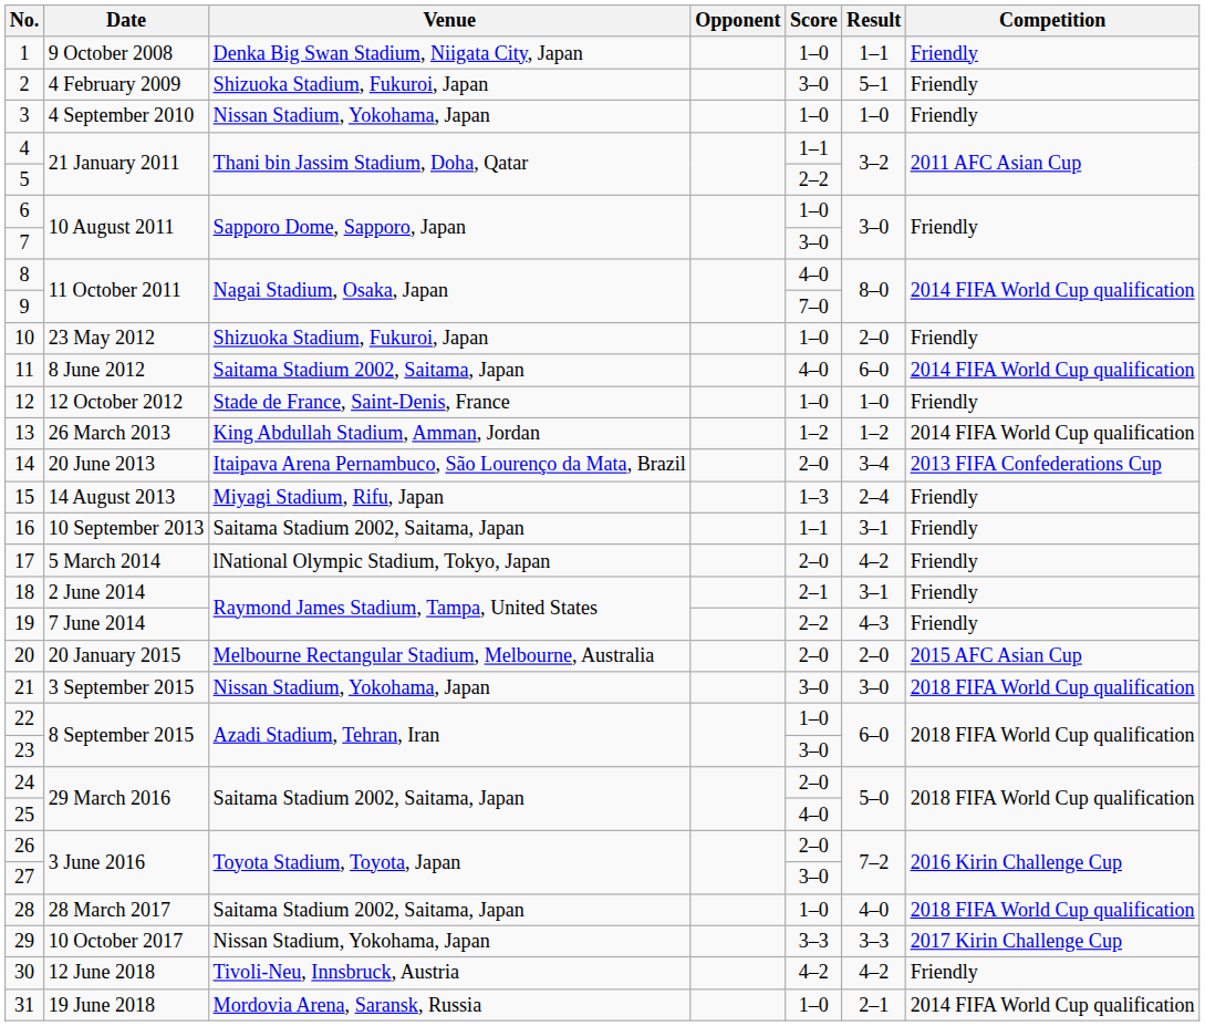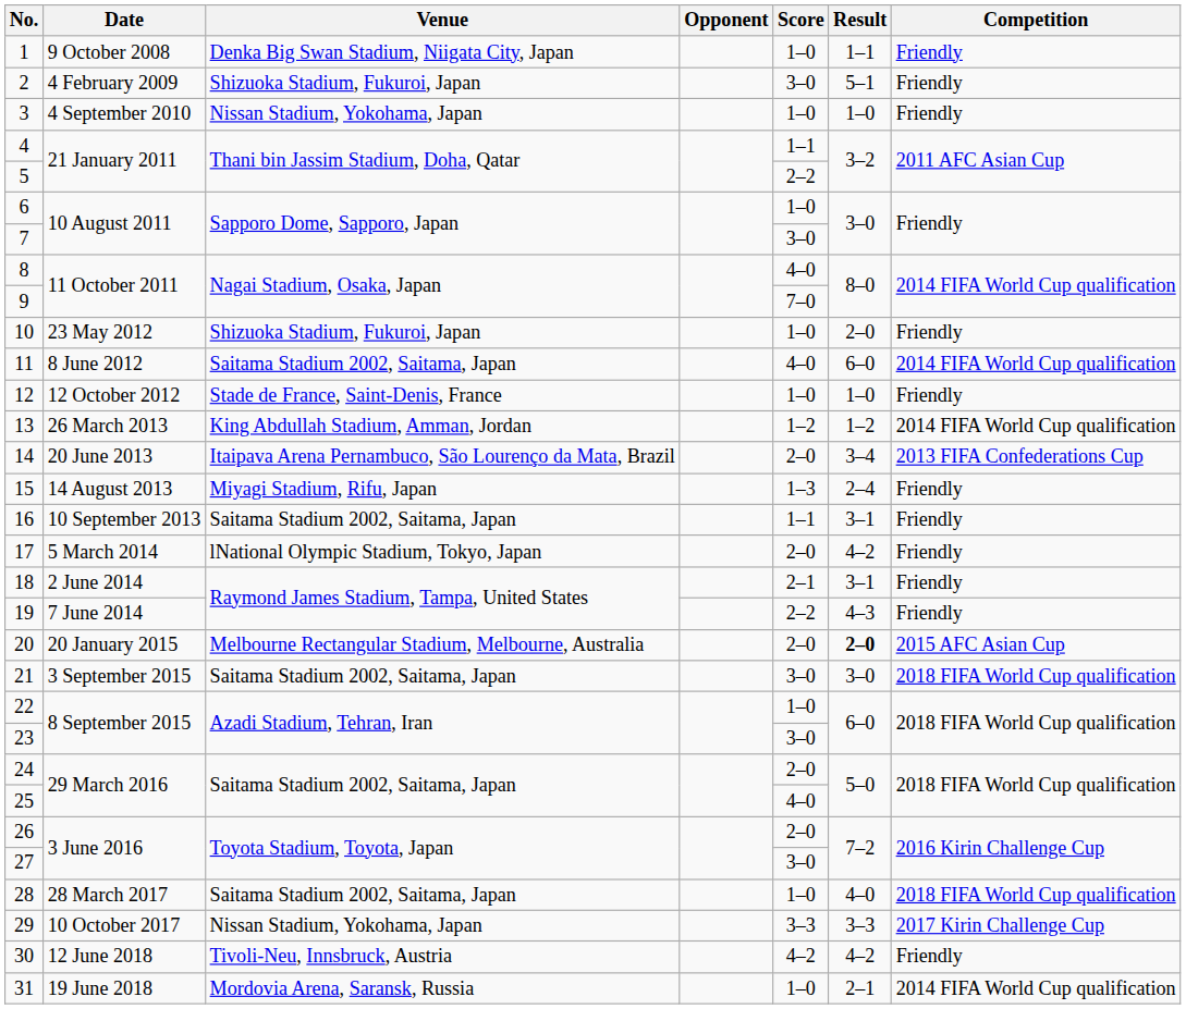20 | Result: normal -> bold
21 | Venue: Nissan Stadium, Yokohama, Japan -> Saitama Stadium 2002, Saitama, Japan
